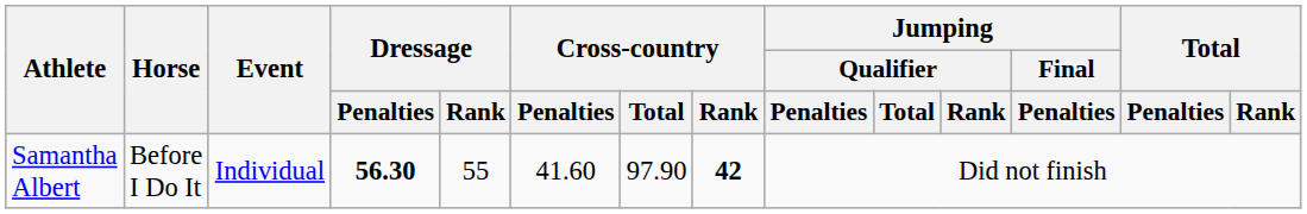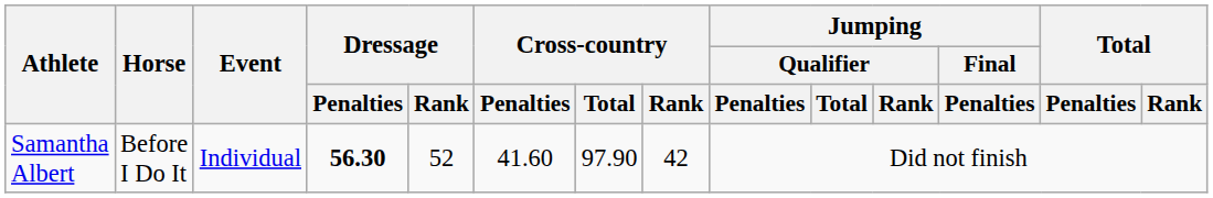Samantha Albert | Dressage / Rank: 55 -> 52
Samantha Albert | Cross-country / Rank: bold -> normal
